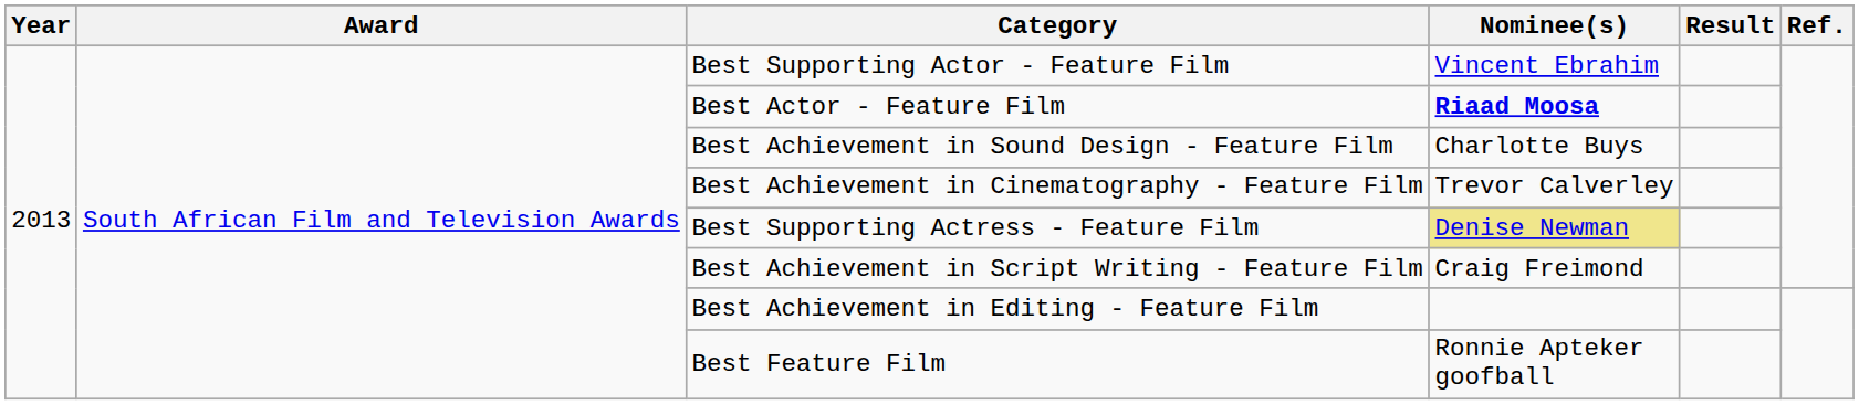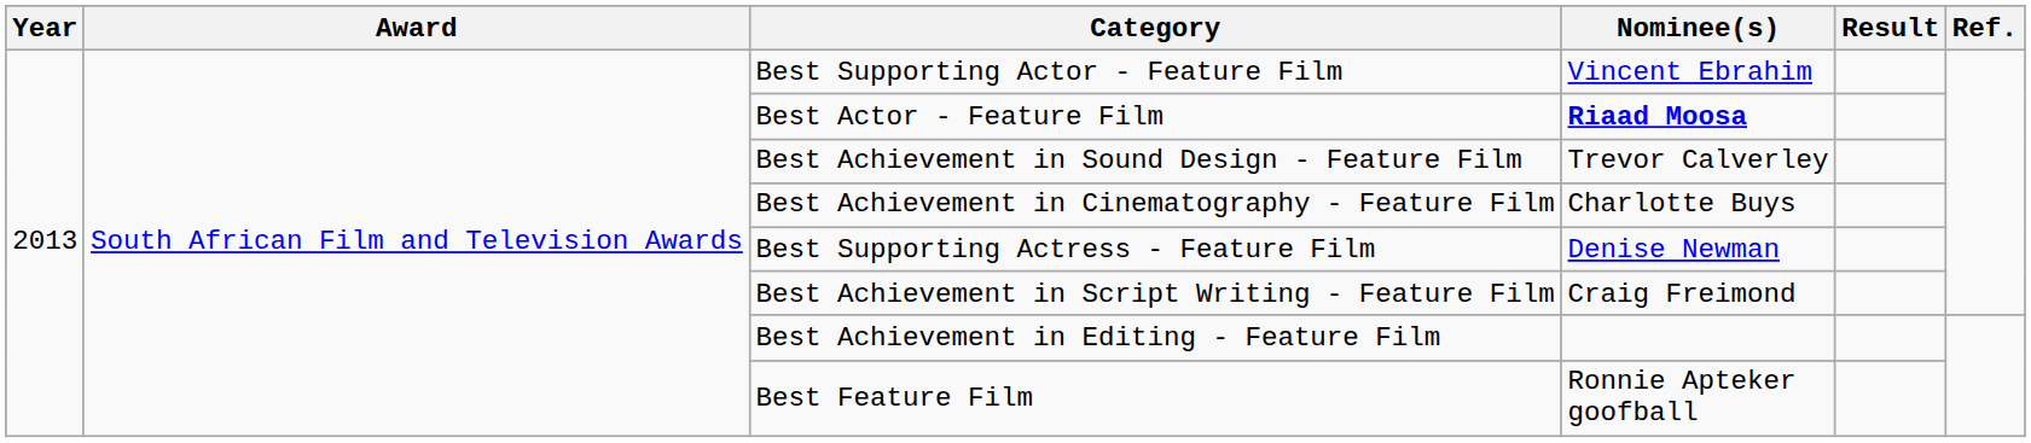Best Achievement in Sound Design - Feature Film | Nominee(s): Charlotte Buys -> Trevor Calverley
Best Achievement in Cinematography - Feature Film | Nominee(s): Trevor Calverley -> Charlotte Buys
Best Supporting Actress - Feature Film | Nominee(s): khaki background -> no background
